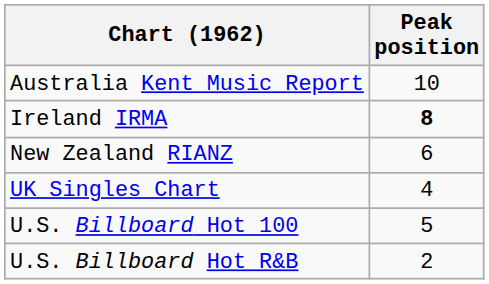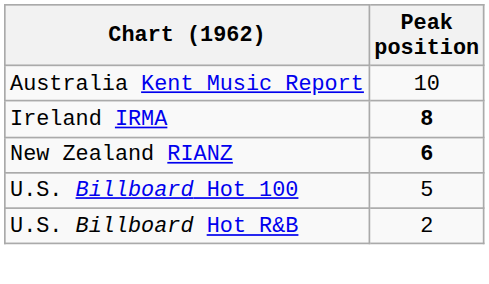New Zealand RIANZ | Peak position: normal -> bold
- row: UK Singles Chart | 4
